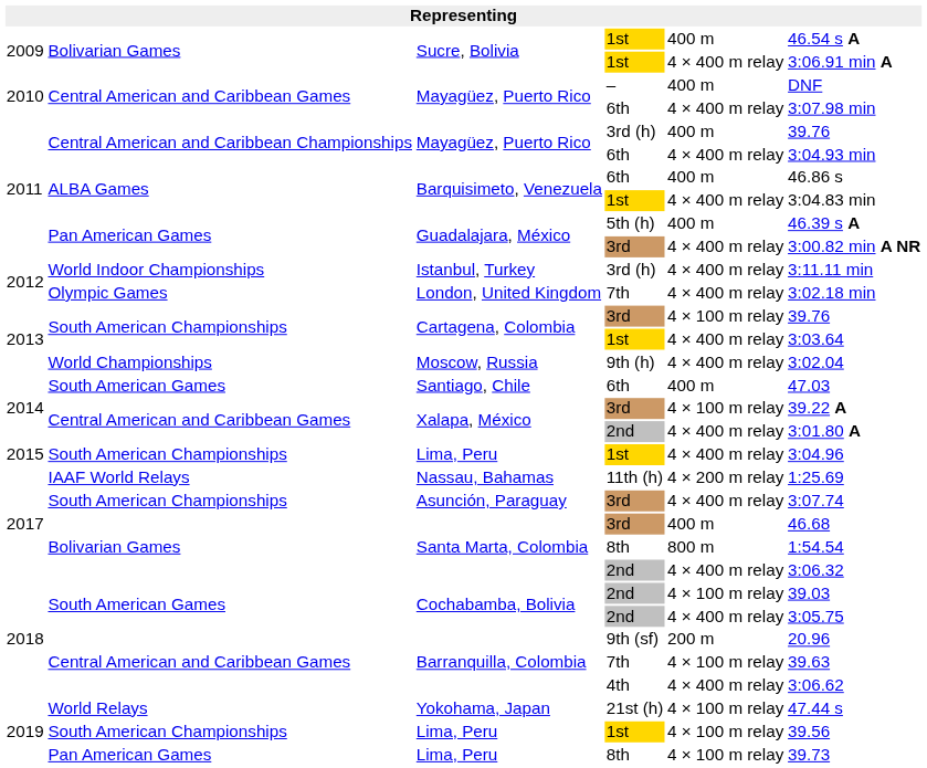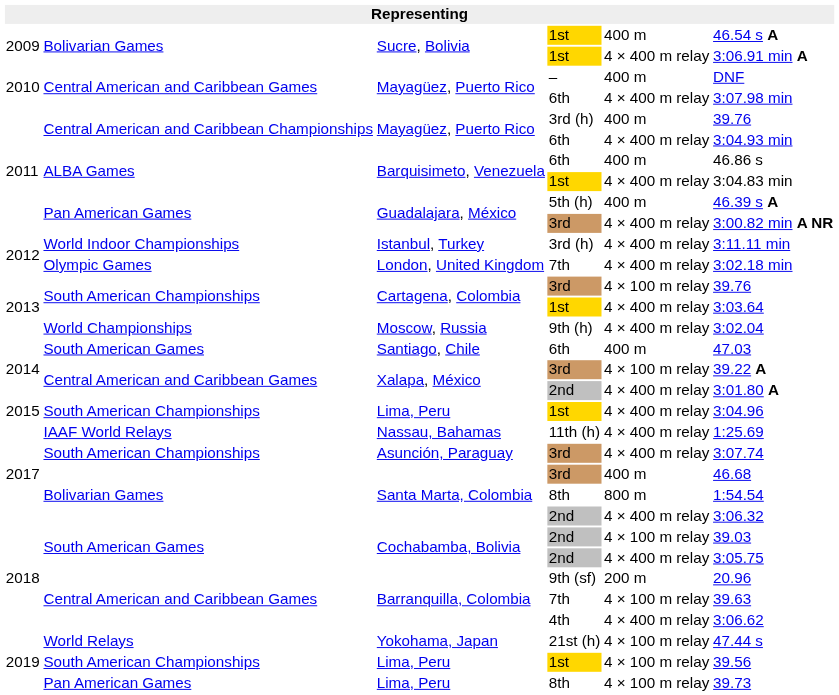Nassau, Bahamas | column 5: 4 × 200 m relay -> 4 × 400 m relay
